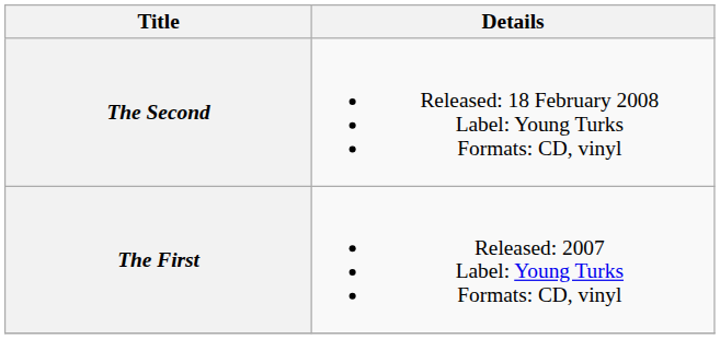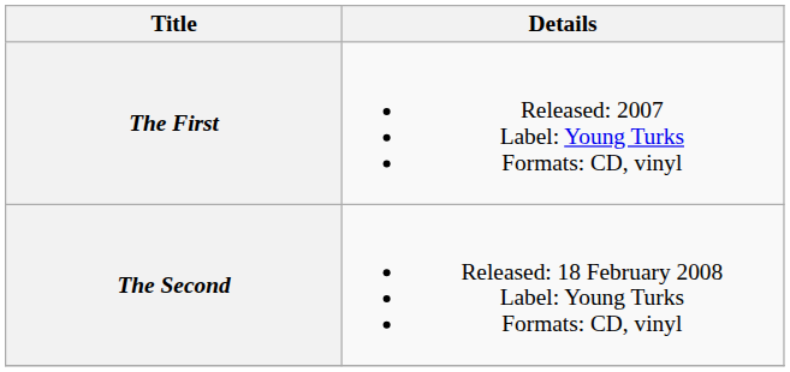rows swapped: The First <-> The Second
